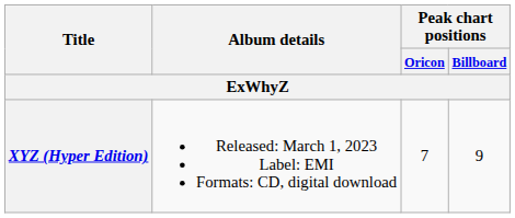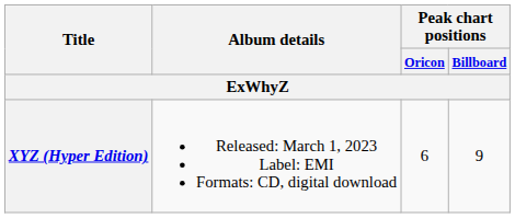XYZ (Hyper Edition) | Peak chart positions / Oricon: 7 -> 6
